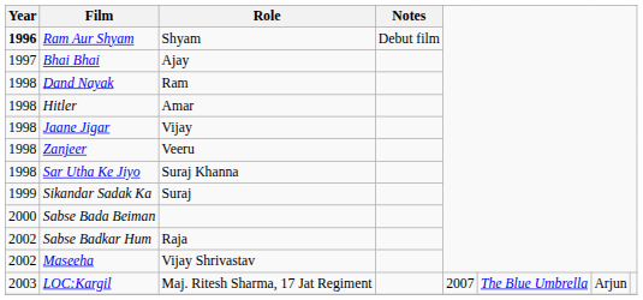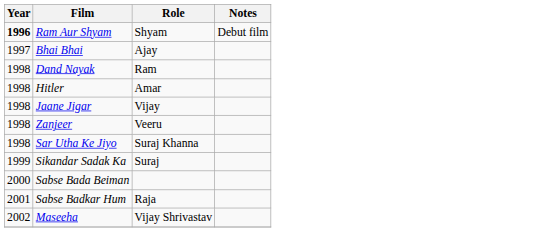Sabse Badkar Hum | Year: 2002 -> 2001
- row: 2003 | LOC:Kargil | Maj. Ritesh Sharma, 17 Jat Regiment | 2007 | The Blue Umbrella | Arjun
